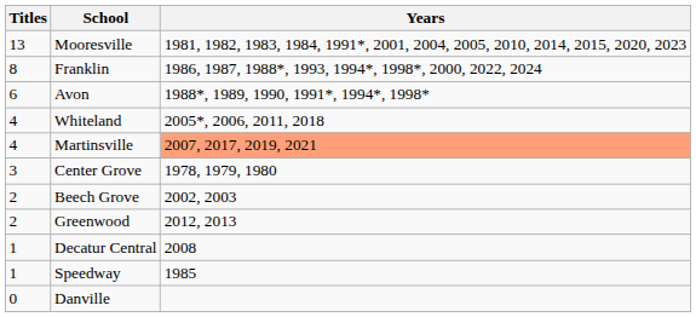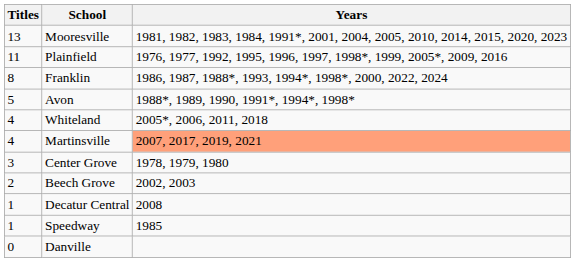+ row: 11 | Plainfield | 1976, 1977, 1992, 1995, 1996, 1997, 1998*, 1999, 2005*, 2009, 2016
Avon | Titles: 6 -> 5
- row: 2 | Greenwood | 2012, 2013
